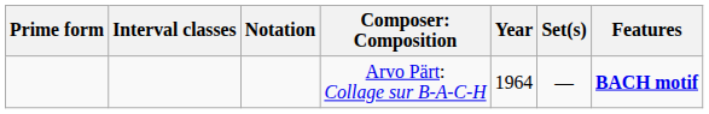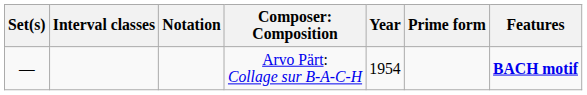columns swapped: Prime form <-> Set(s)
Arvo Pärt: Collage sur B-A-C-H | Year: 1964 -> 1954
